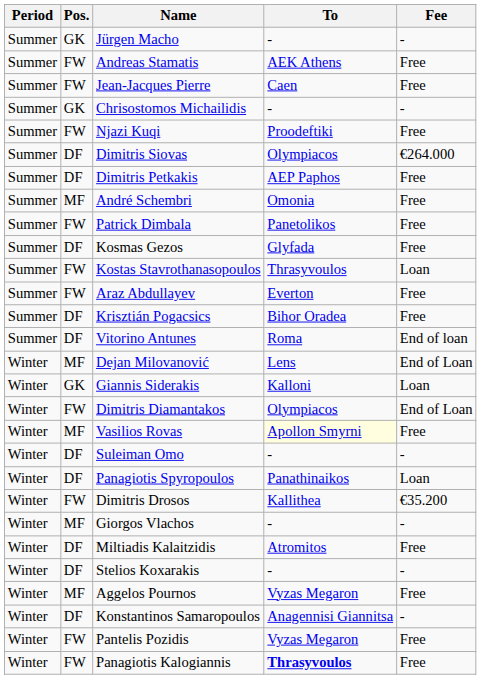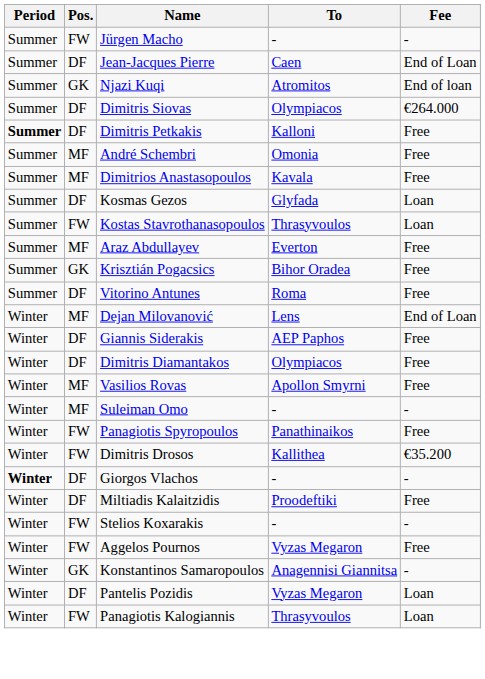Jürgen Macho | Pos.: GK -> FW
- row: Summer | FW | Andreas Stamatis | AEK Athens | Free
Jean-Jacques Pierre | Pos.: FW -> DF
Jean-Jacques Pierre | Fee: Free -> End of Loan
- row: Summer | GK | Chrisostomos Michailidis | - | -
Njazi Kuqi | Pos.: FW -> GK
Njazi Kuqi | To: Proodeftiki -> Atromitos
Njazi Kuqi | Fee: Free -> End of loan
Dimitris Petkakis | Period: normal -> bold
Dimitris Petkakis | To: AEP Paphos -> Kalloni
+ row: Summer | MF | Dimitrios Anastasopoulos | Kavala | Free
- row: Summer | FW | Patrick Dimbala | Panetolikos | Free
Kosmas Gezos | Fee: Free -> Loan
Araz Abdullayev | Pos.: FW -> MF
Krisztián Pogacsics | Pos.: DF -> GK
Vitorino Antunes | Fee: End of loan -> Free
Giannis Siderakis | Pos.: GK -> DF
Giannis Siderakis | To: Kalloni -> AEP Paphos
Giannis Siderakis | Fee: Loan -> Free
Dimitris Diamantakos | Pos.: FW -> DF
Dimitris Diamantakos | Fee: End of Loan -> Free
Vasilios Rovas | To: lightyellow background -> no background
Suleiman Omo | Pos.: DF -> MF
Panagiotis Spyropoulos | Pos.: DF -> FW
Panagiotis Spyropoulos | Fee: Loan -> Free
Giorgos Vlachos | Period: normal -> bold
Giorgos Vlachos | Pos.: MF -> DF
Miltiadis Kalaitzidis | To: Atromitos -> Proodeftiki
Stelios Koxarakis | Pos.: DF -> FW
Aggelos Pournos | Pos.: MF -> FW
Konstantinos Samaropoulos | Pos.: DF -> GK
Pantelis Pozidis | Pos.: FW -> DF
Pantelis Pozidis | Fee: Free -> Loan
Panagiotis Kalogiannis | To: bold -> normal
Panagiotis Kalogiannis | Fee: Free -> Loan
